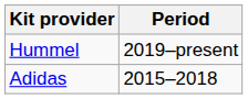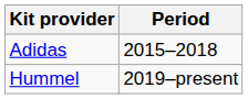rows swapped: Adidas <-> Hummel
